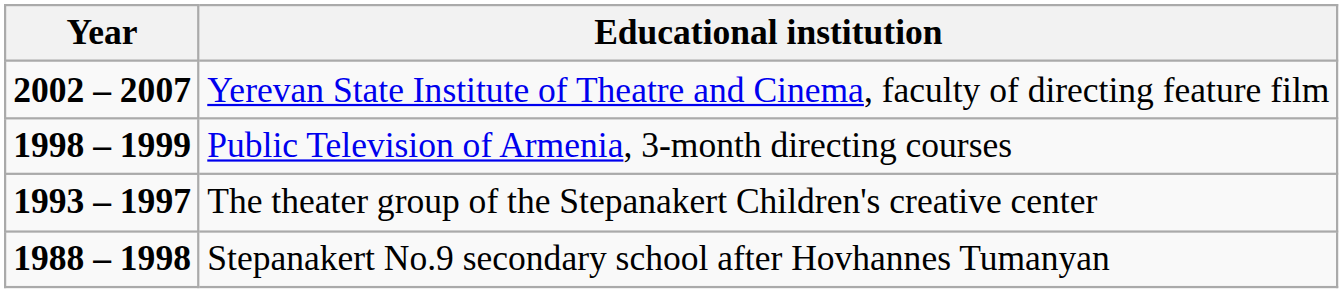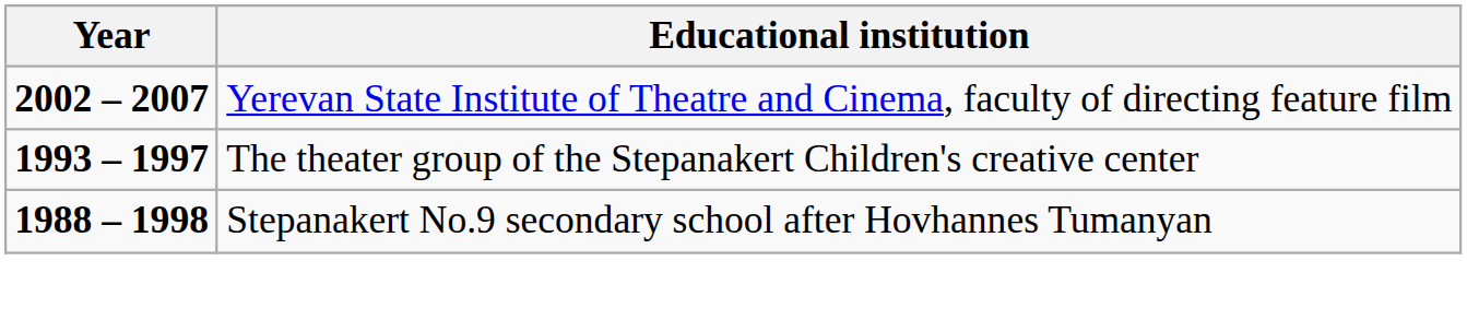- row: 1998 – 1999 | Public Television of Armenia, 3-month directing courses
